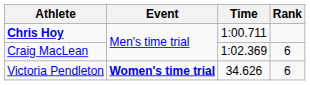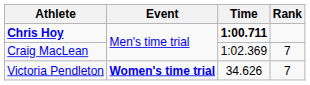Chris Hoy | Time: normal -> bold
Craig MacLean | Rank: 6 -> 7
Victoria Pendleton | Rank: 6 -> 7
